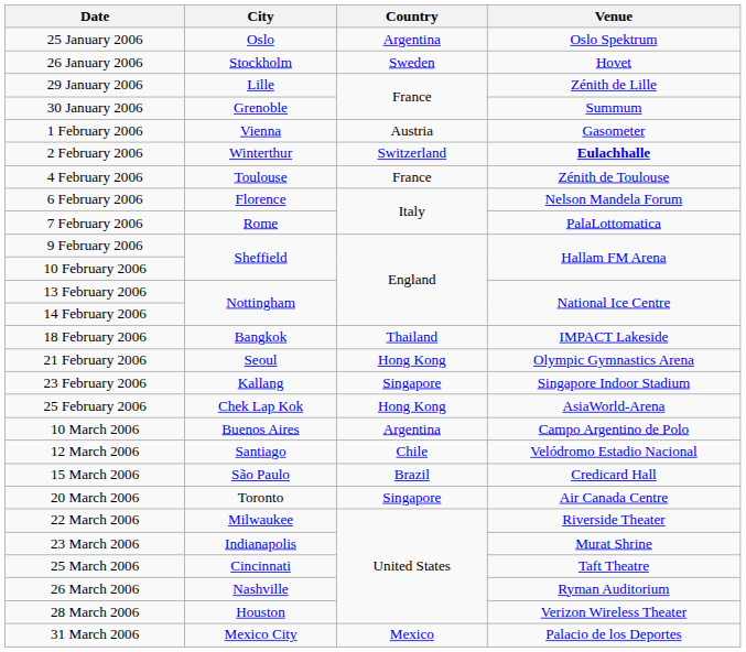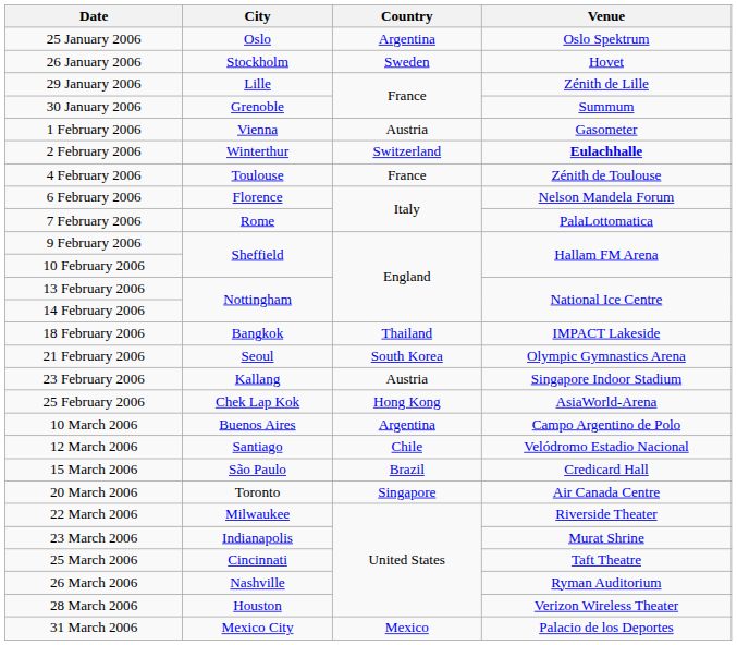21 February 2006 | Country: Hong Kong -> South Korea
23 February 2006 | Country: Singapore -> Austria
